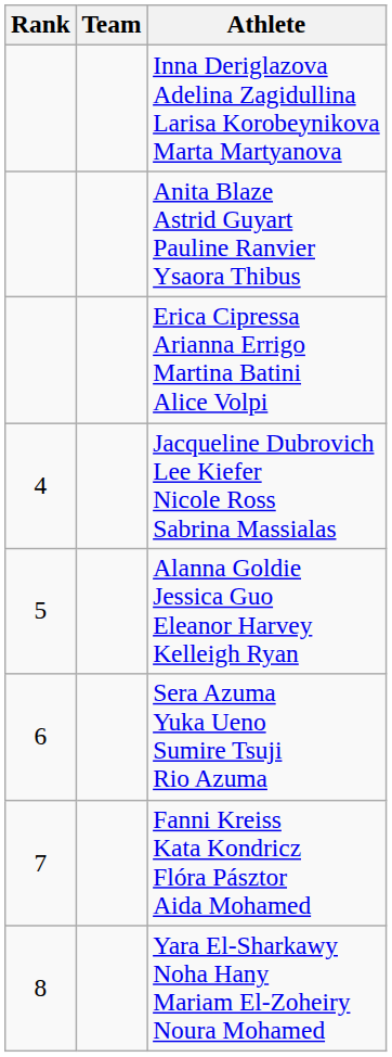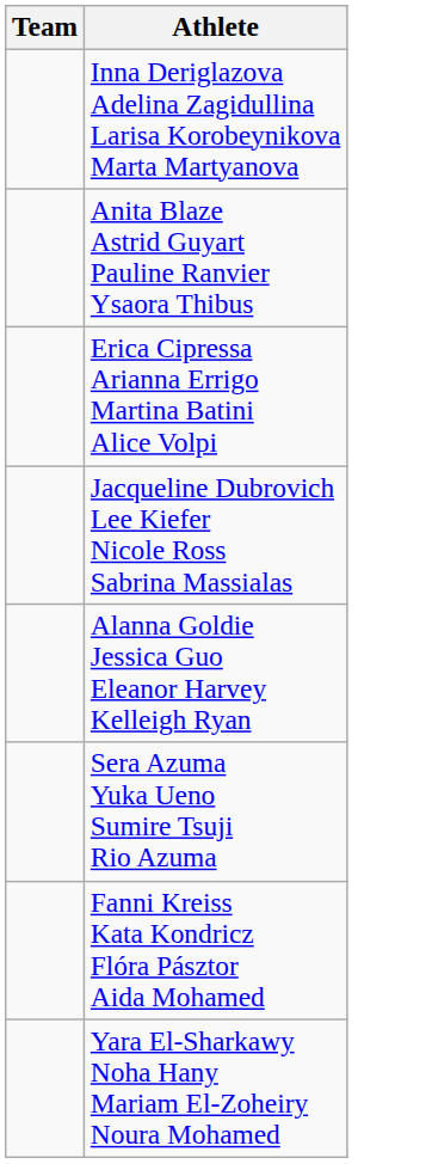- column: Rank | 4 | 5 | 6 | 7 | 8
